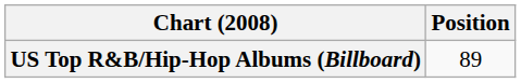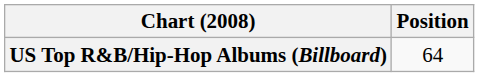US Top R&B/Hip-Hop Albums (Billboard) | Position: 89 -> 64
